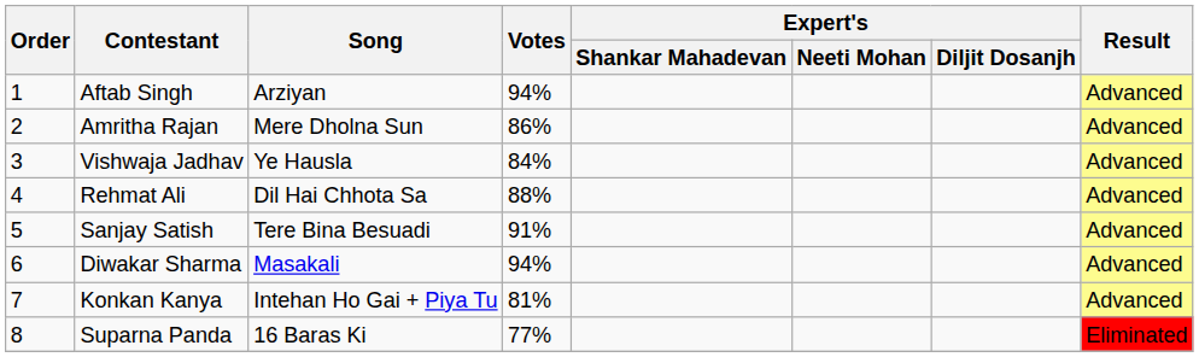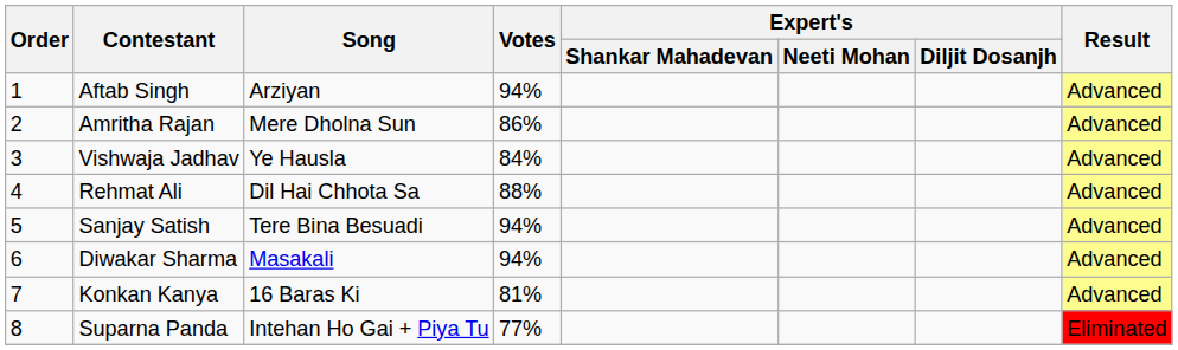Sanjay Satish | Votes: 91% -> 94%
Konkan Kanya | Song: Intehan Ho Gai + Piya Tu -> 16 Baras Ki
Suparna Panda | Song: 16 Baras Ki -> Intehan Ho Gai + Piya Tu
